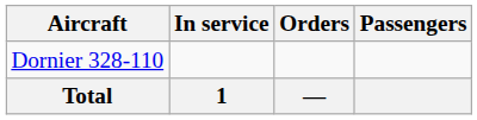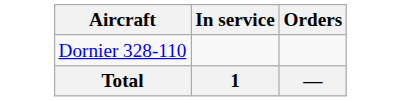- column: Passengers
